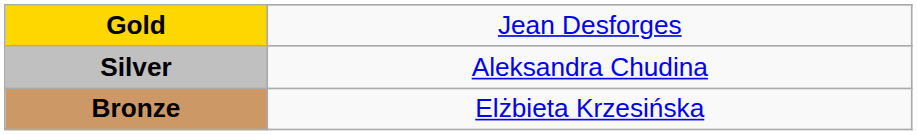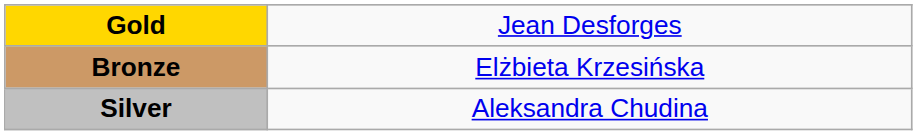rows swapped: Silver <-> Bronze
